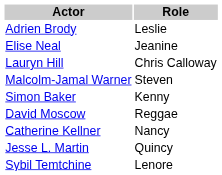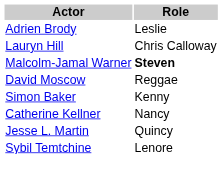- row: Elise Neal | Jeanine
Malcolm-Jamal Warner | Role: normal -> bold
rows swapped: David Moscow <-> Simon Baker
